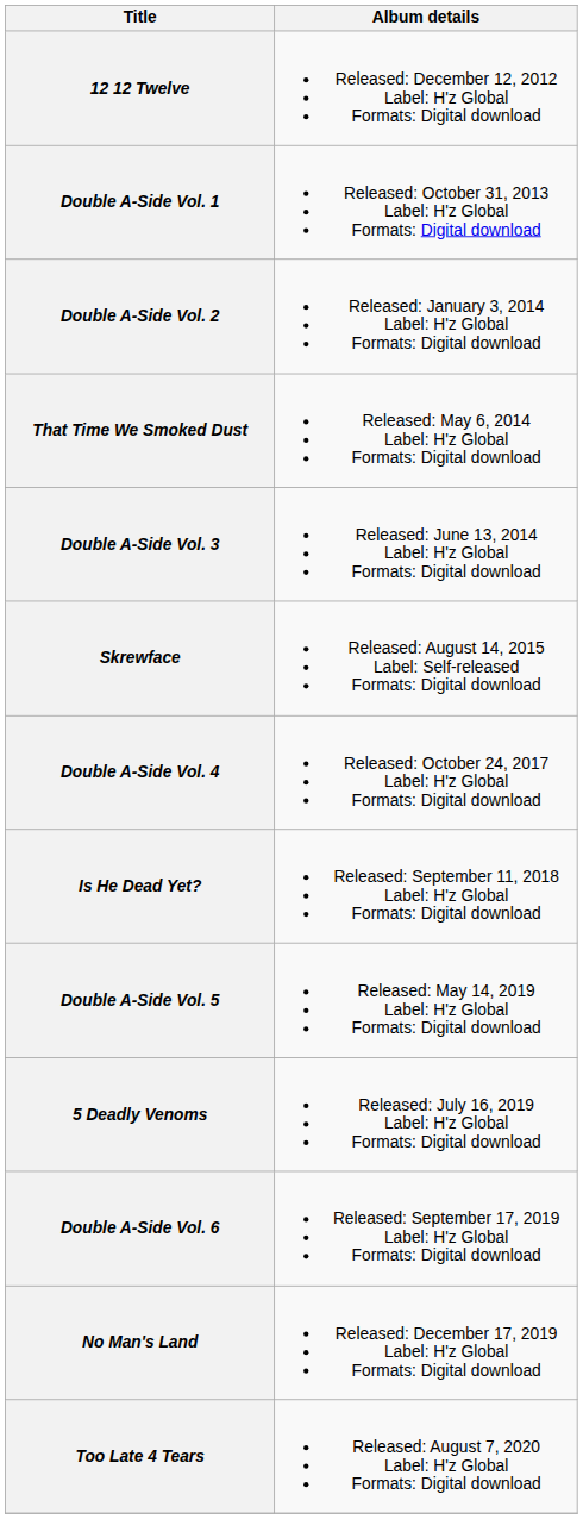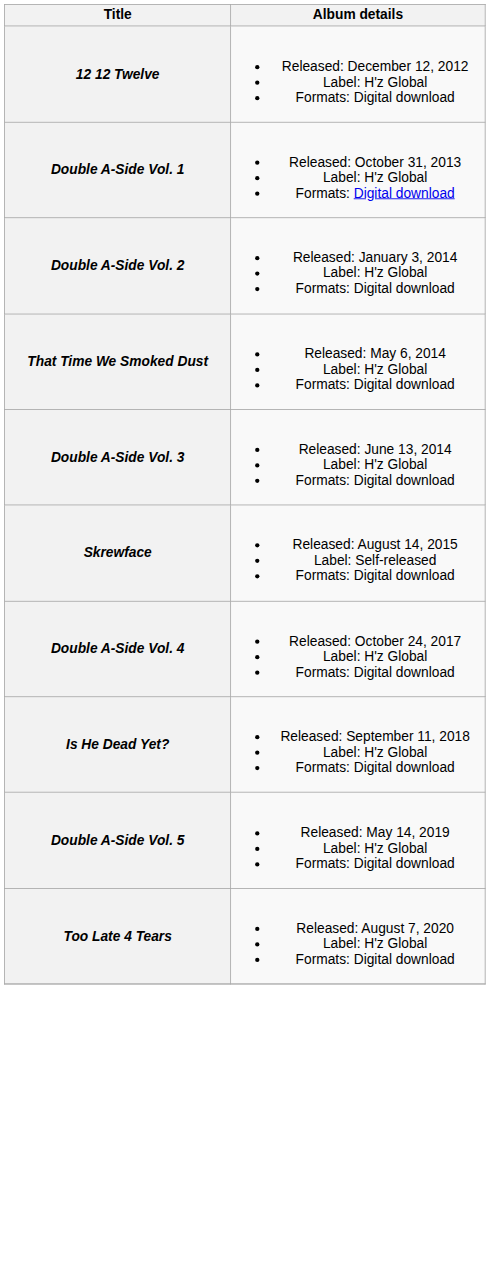- row: 5 Deadly Venoms | Released: July 16, 2019 Label: H'z Global Formats: Digital download
- row: Double A-Side Vol. 6 | Released: September 17, 2019 Label: H'z Global Formats: Digital download
- row: No Man's Land | Released: December 17, 2019 Label: H'z Global Formats: Digital download
